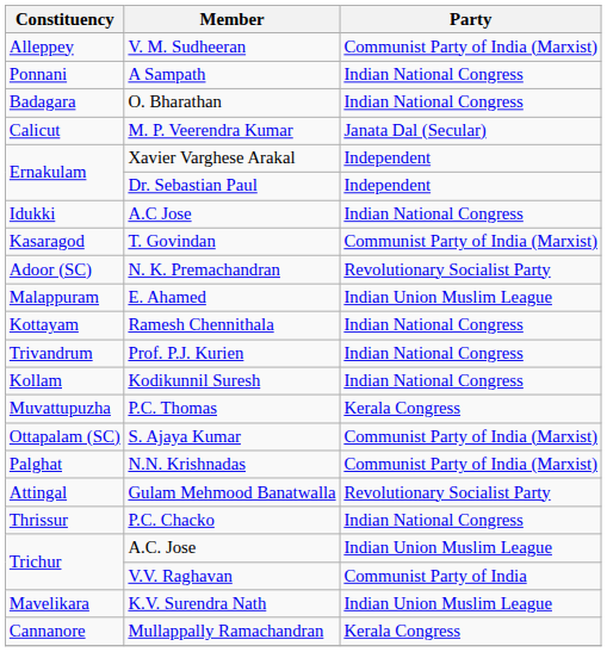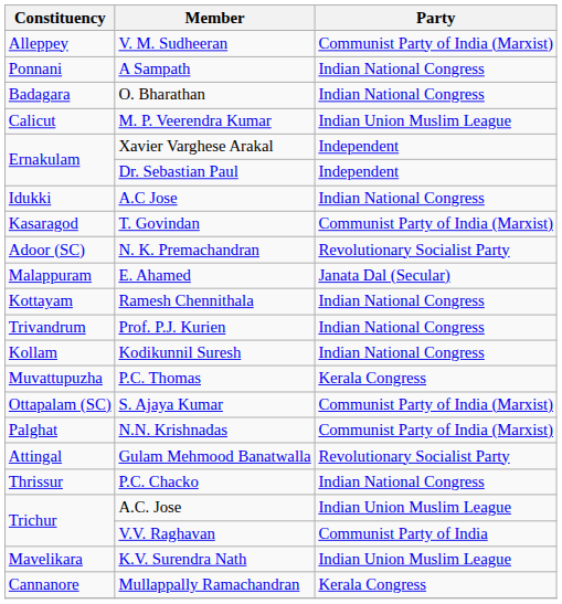M. P. Veerendra Kumar | Party: Janata Dal (Secular) -> Indian Union Muslim League
E. Ahamed | Party: Indian Union Muslim League -> Janata Dal (Secular)
